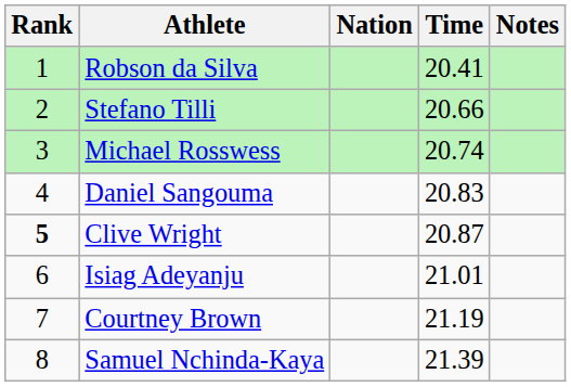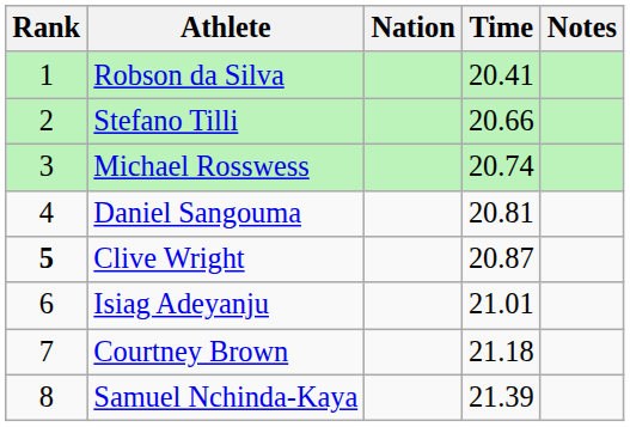Daniel Sangouma | Time: 20.83 -> 20.81
Courtney Brown | Time: 21.19 -> 21.18
